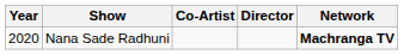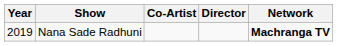Nana Sade Radhuni | Year: 2020 -> 2019
